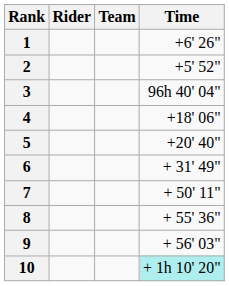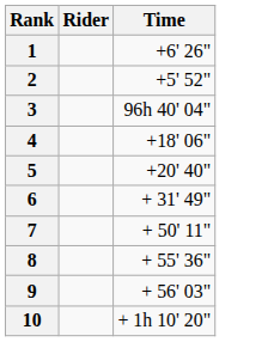- column: Team
10 | Time: paleturquoise background -> no background
